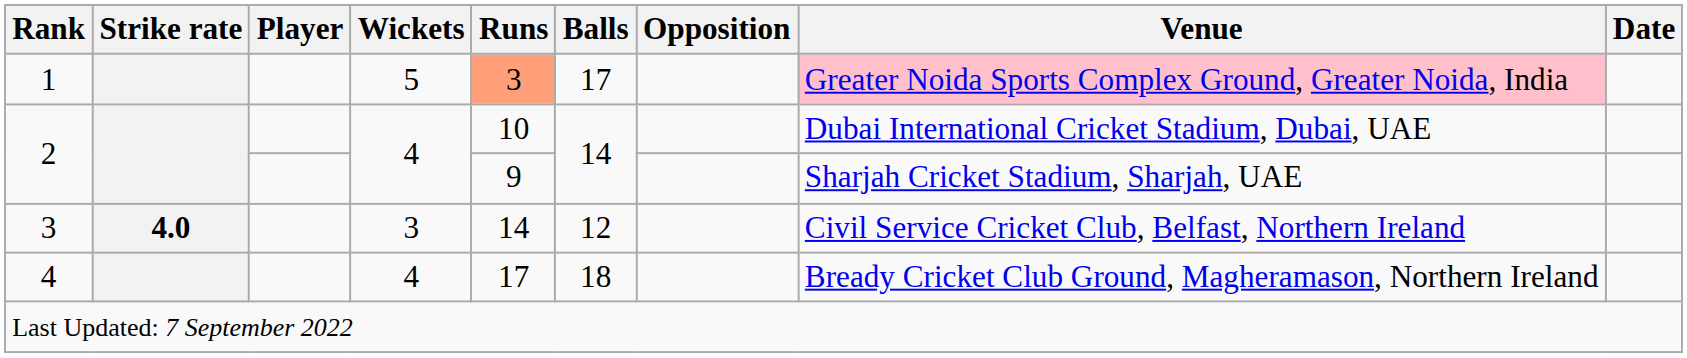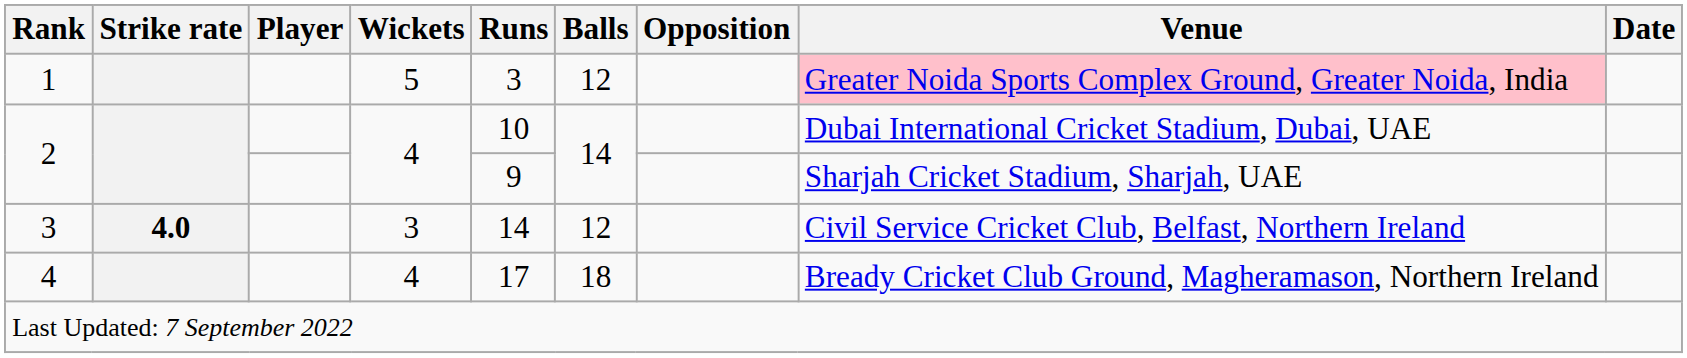1 | Runs: lightsalmon background -> no background
1 | Balls: 17 -> 12
